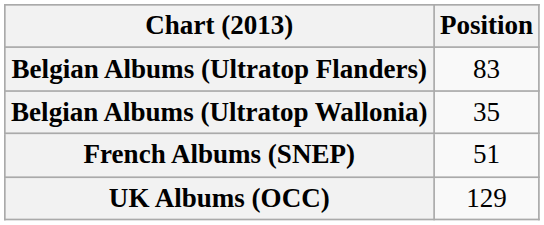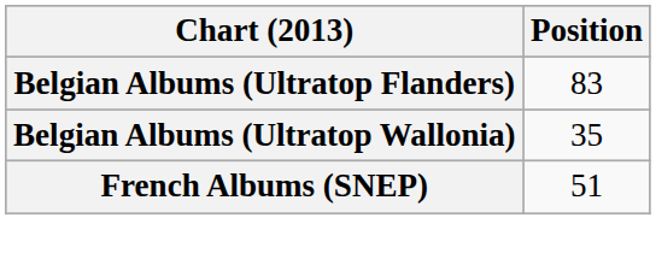- row: UK Albums (OCC) | 129
